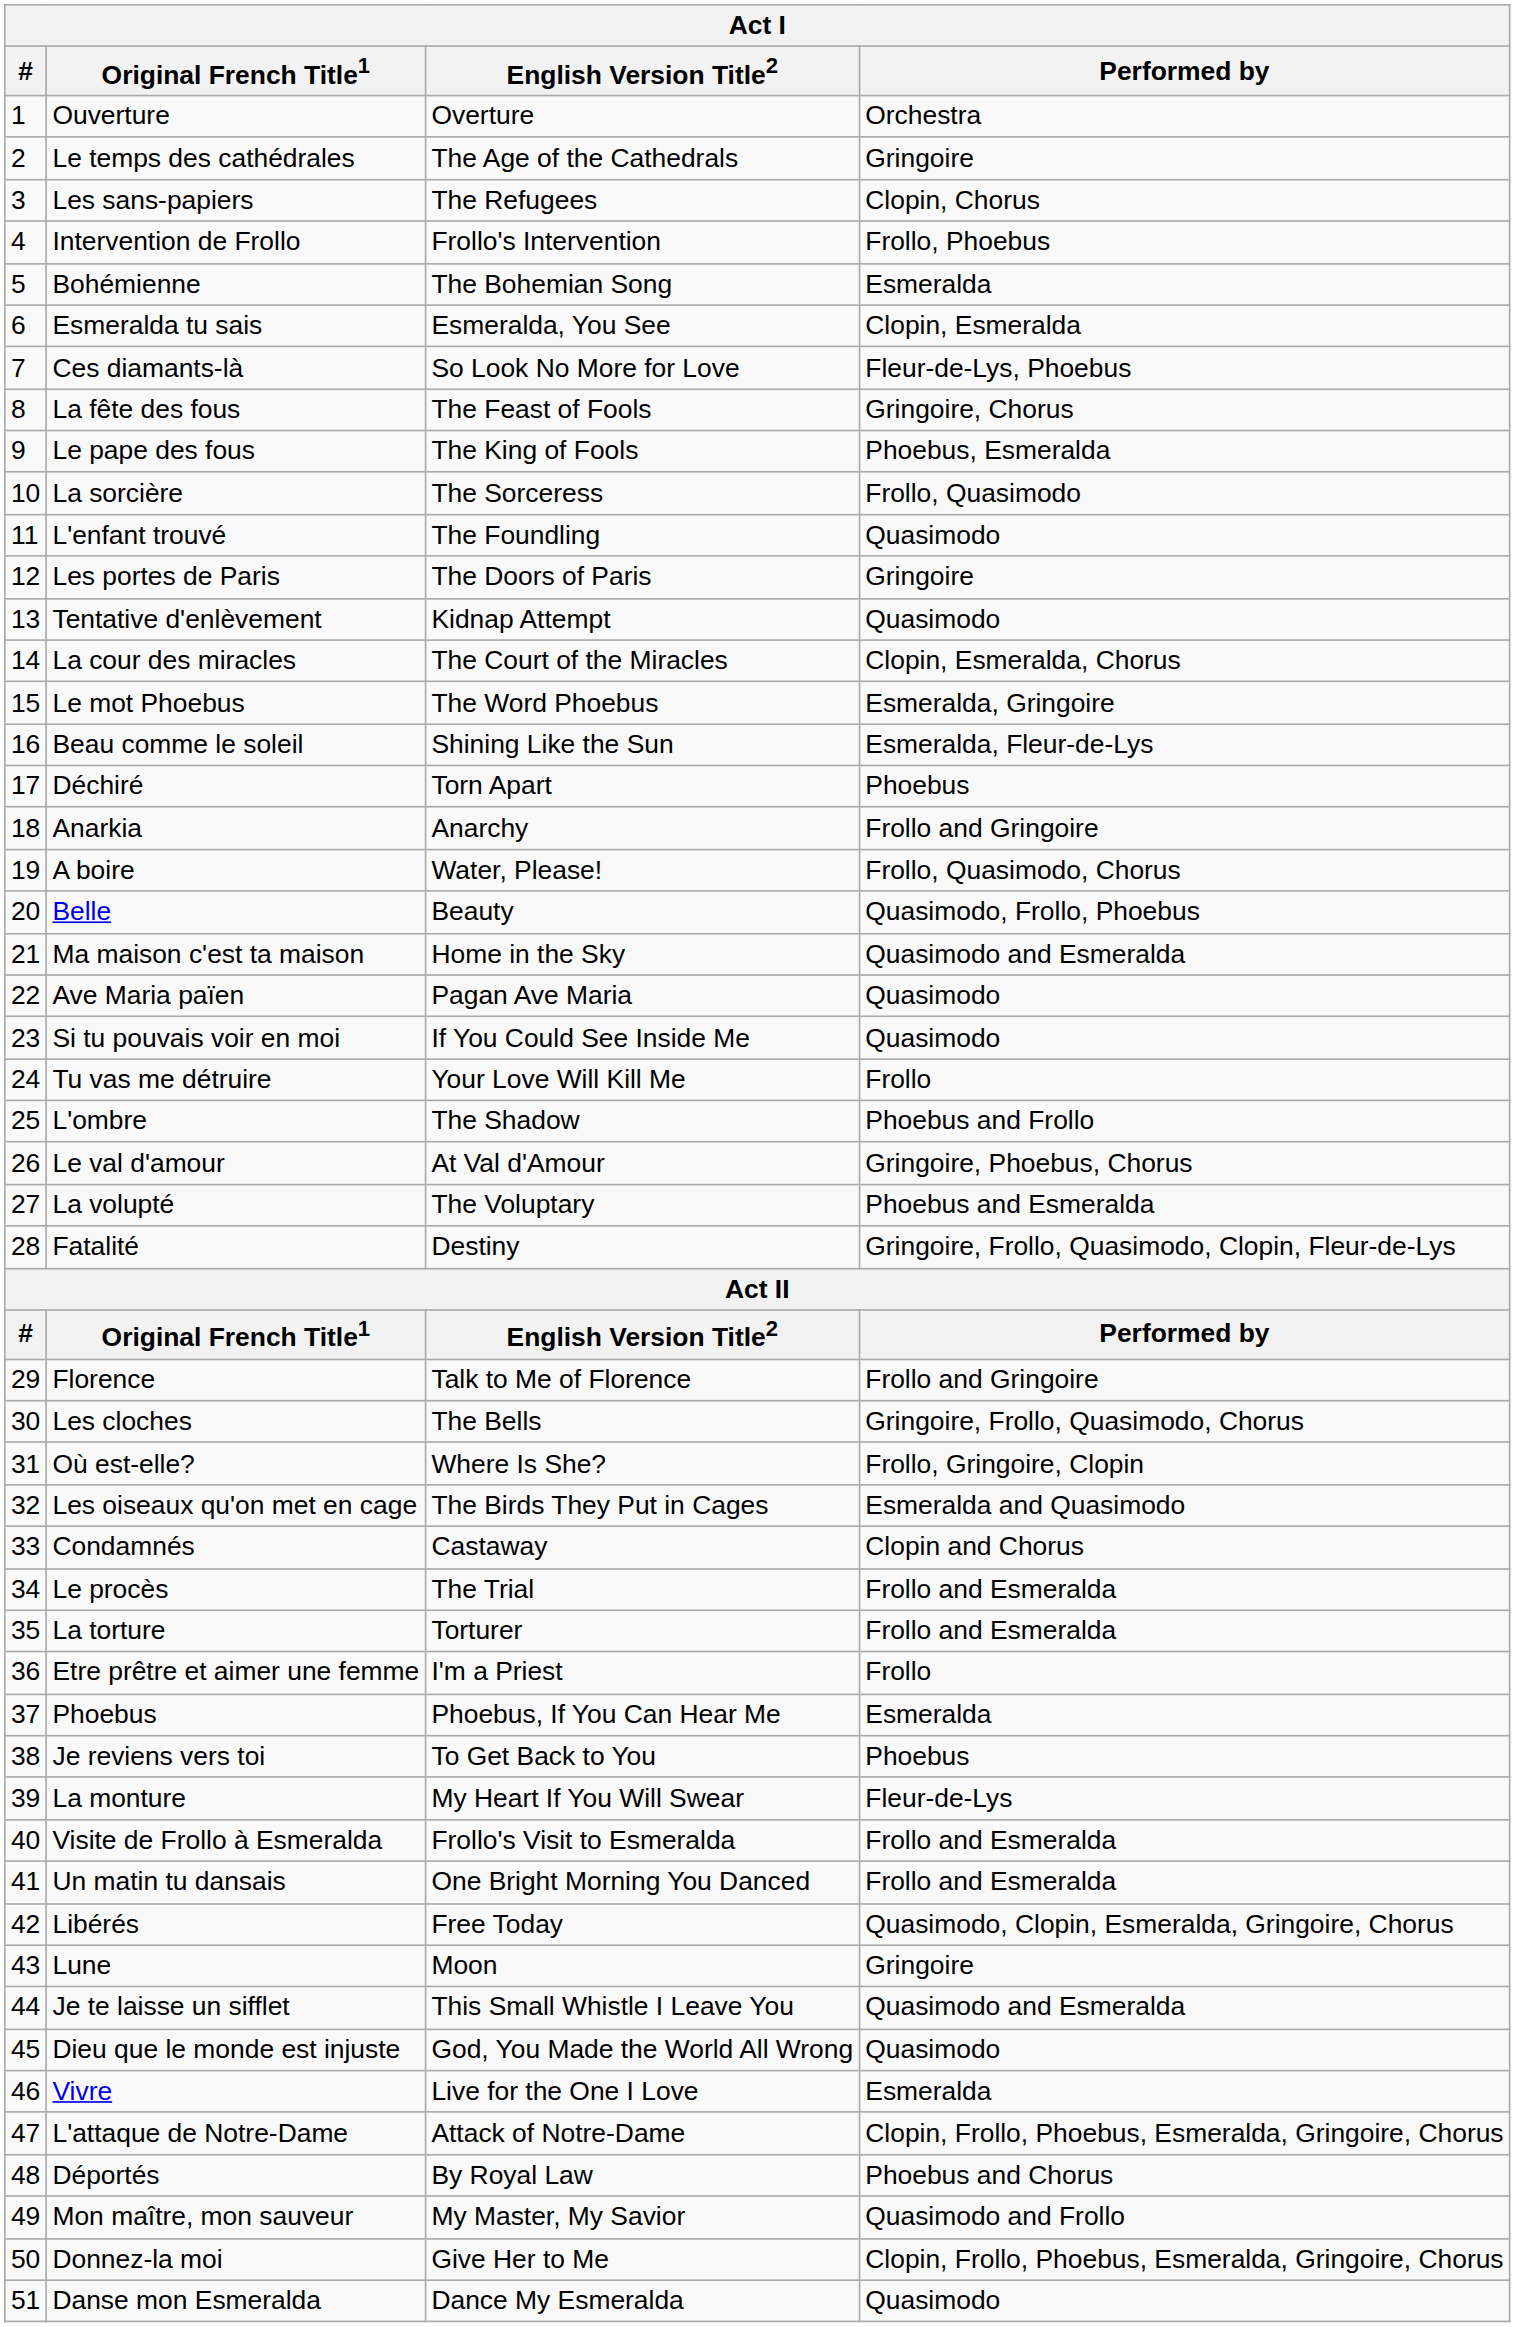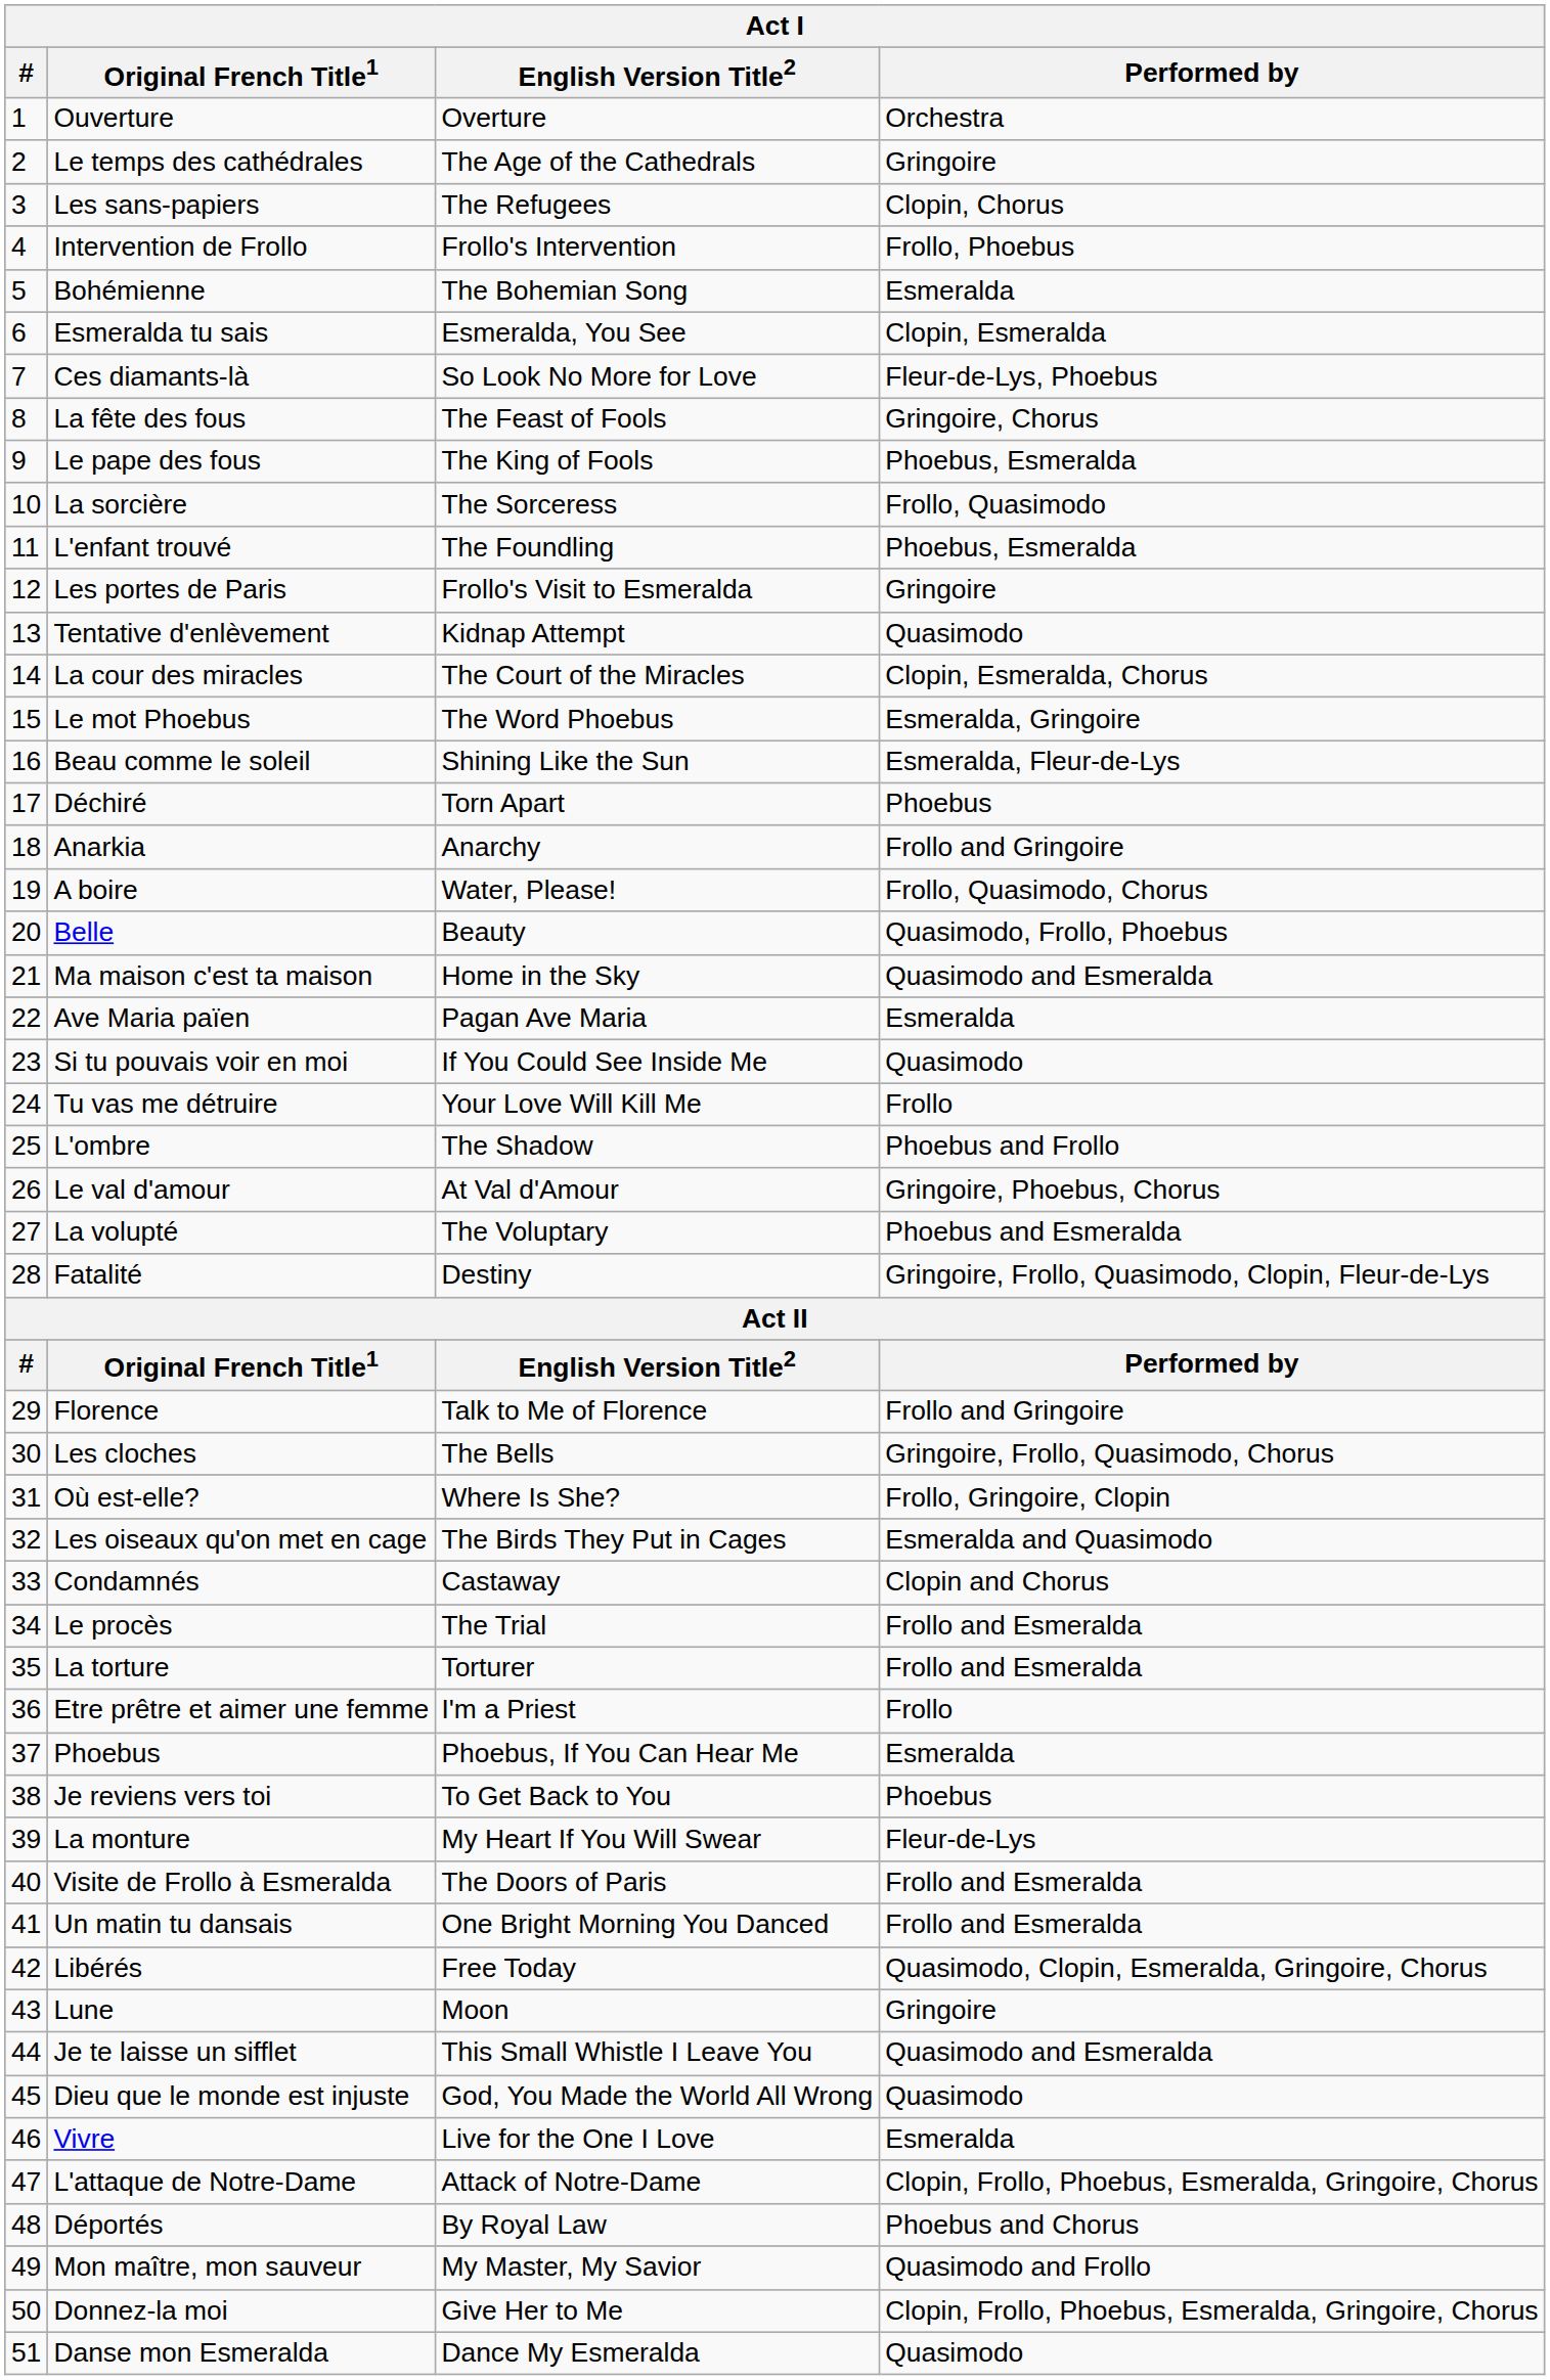L'enfant trouvé | Performed by: Quasimodo -> Phoebus, Esmeralda
Les portes de Paris | English Version Title2: The Doors of Paris -> Frollo's Visit to Esmeralda
Ave Maria païen | Performed by: Quasimodo -> Esmeralda
Visite de Frollo à Esmeralda | English Version Title2: Frollo's Visit to Esmeralda -> The Doors of Paris
